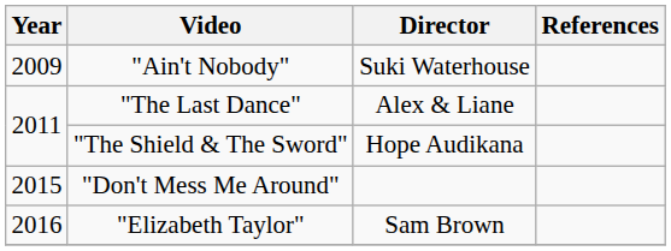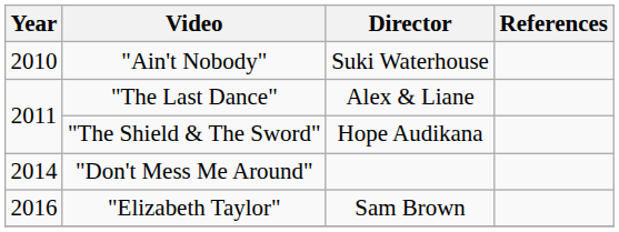"Ain't Nobody" | Year: 2009 -> 2010
"Don't Mess Me Around" | Year: 2015 -> 2014
